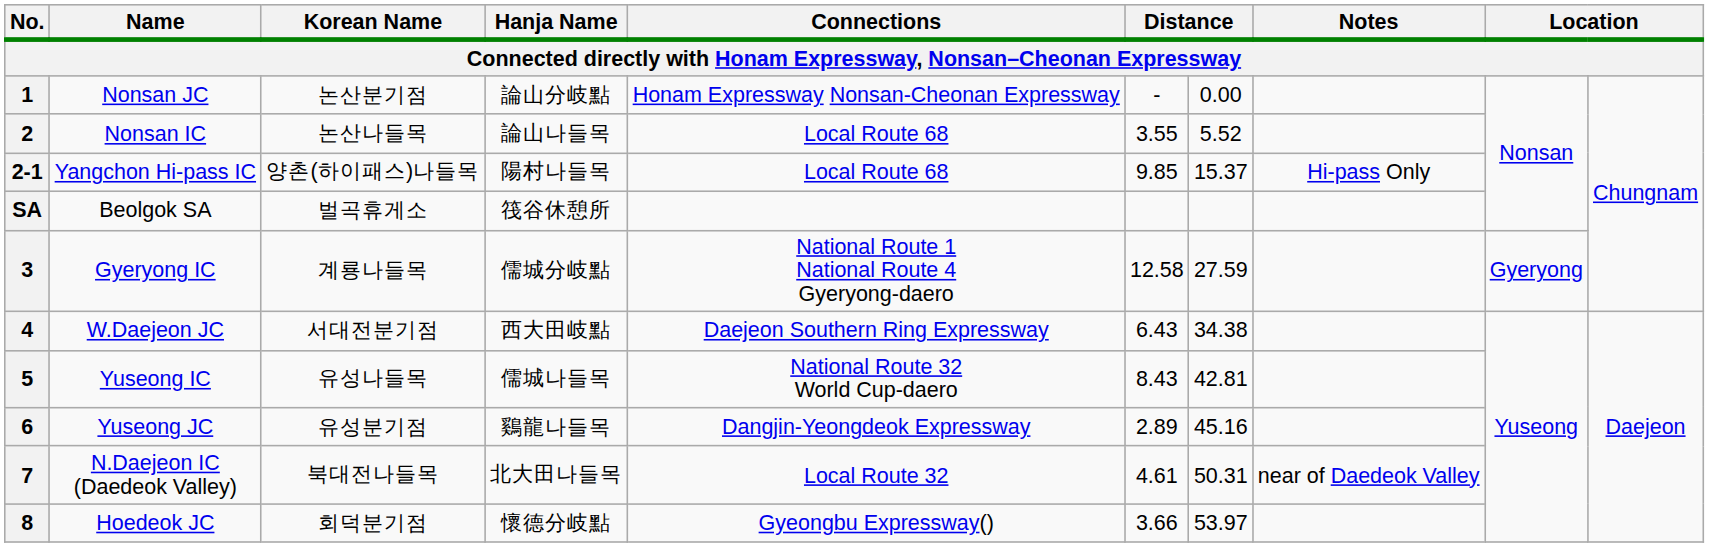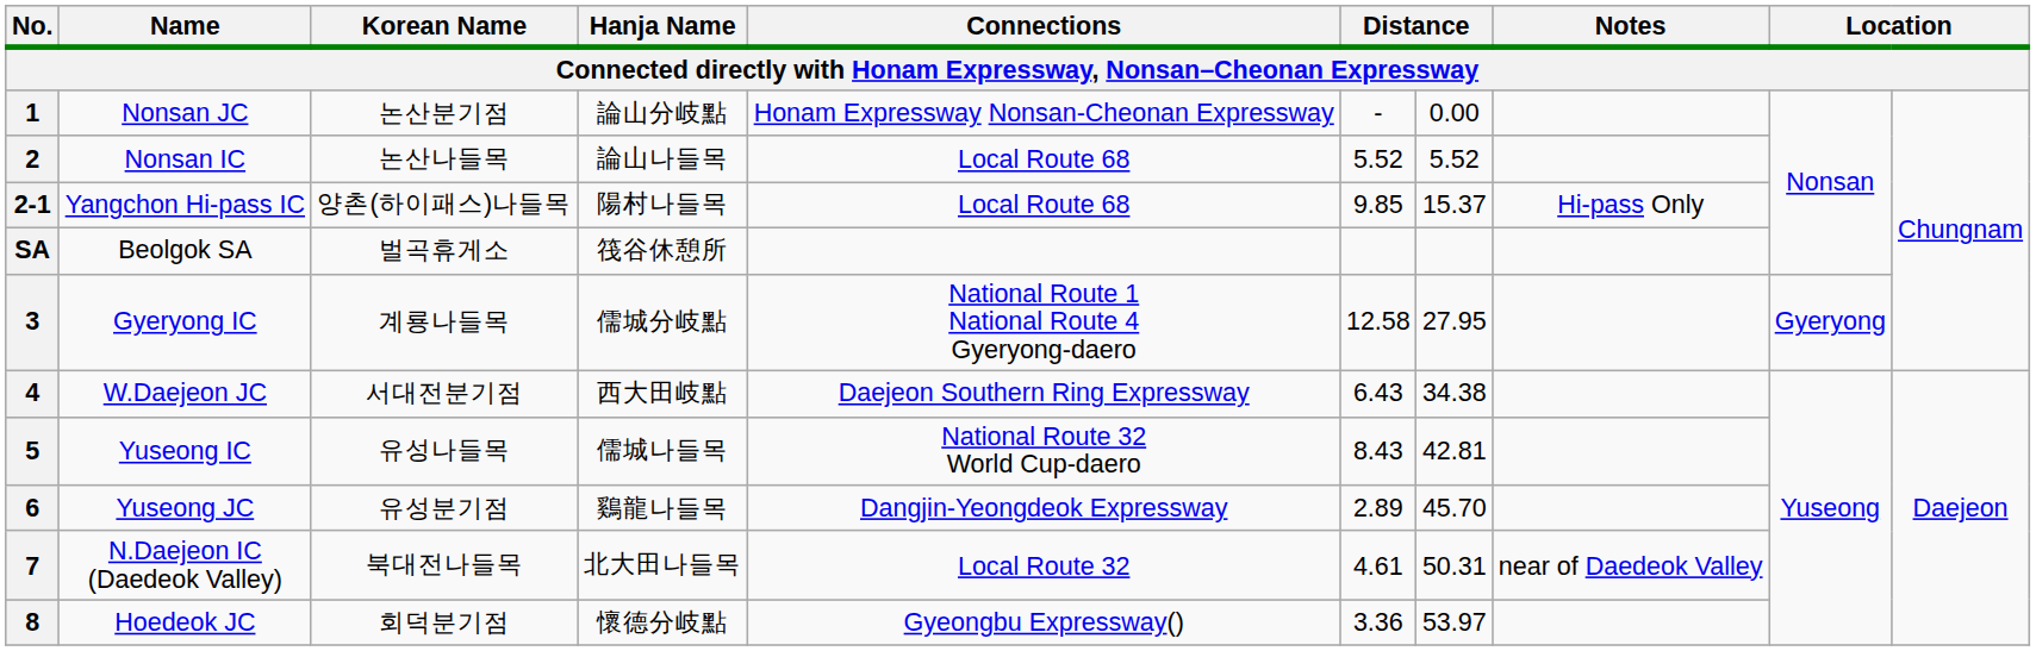2 | column 6: 3.55 -> 5.52
3 | column 7: 27.59 -> 27.95
6 | column 7: 45.16 -> 45.70
8 | column 6: 3.66 -> 3.36
